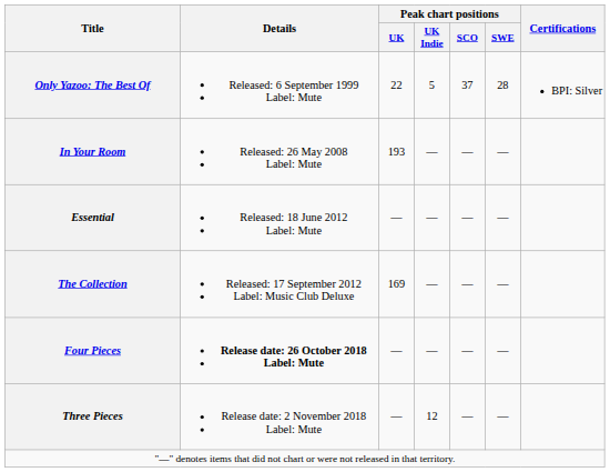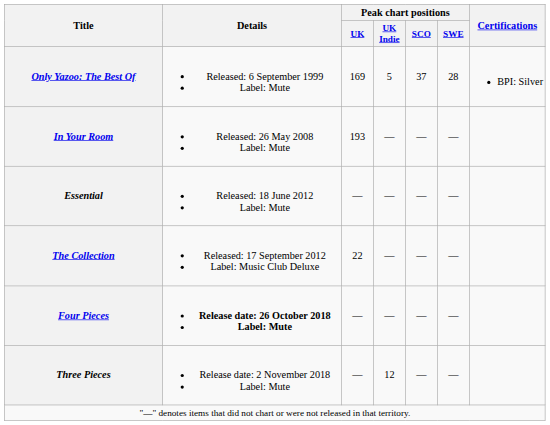Only Yazoo: The Best Of | Peak chart positions / UK: 22 -> 169
The Collection | Peak chart positions / UK: 169 -> 22
